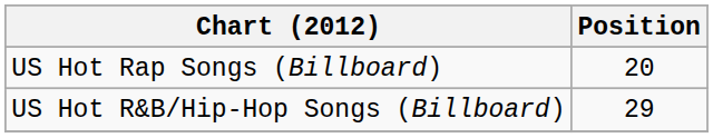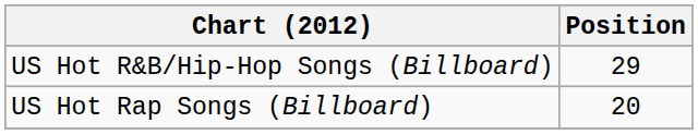rows swapped: US Hot R&B/Hip-Hop Songs (Billboard) <-> US Hot Rap Songs (Billboard)
